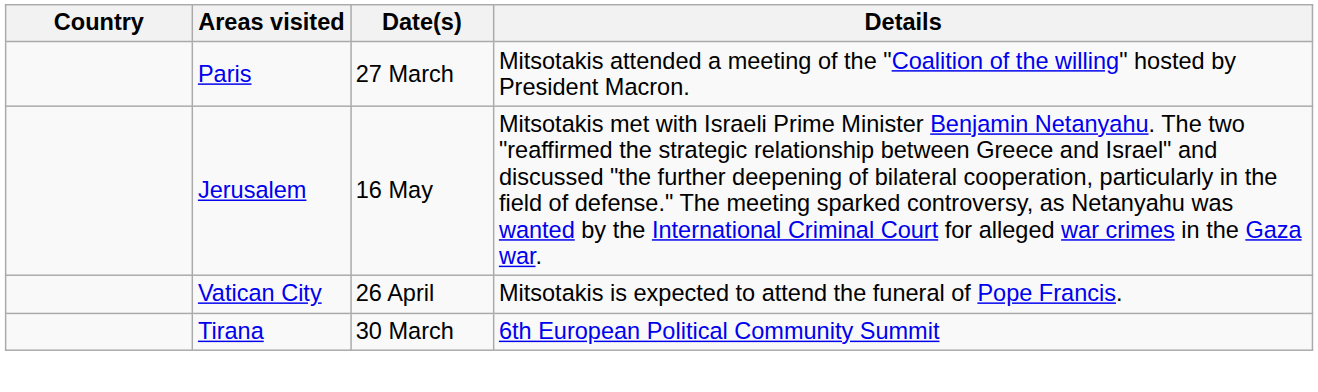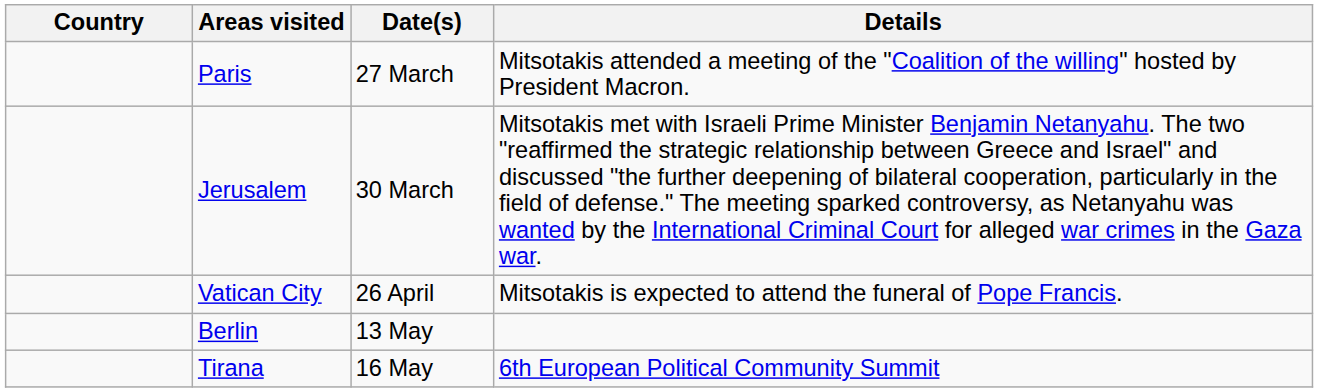Jerusalem | Date(s): 16 May -> 30 March
+ row: Berlin | 13 May
Tirana | Date(s): 30 March -> 16 May
